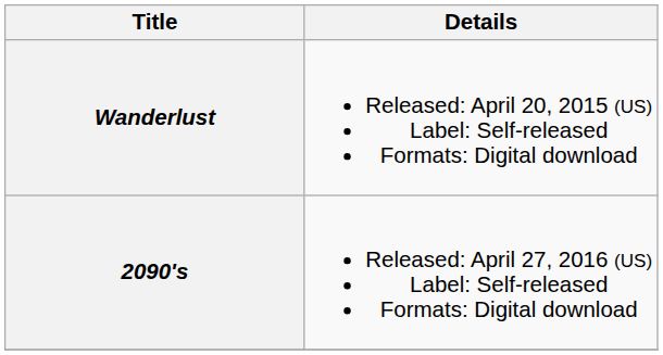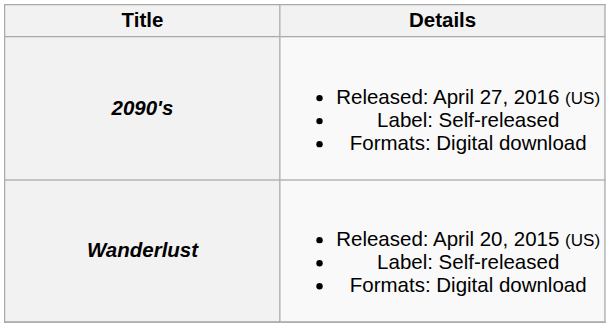rows swapped: Wanderlust <-> 2090's
